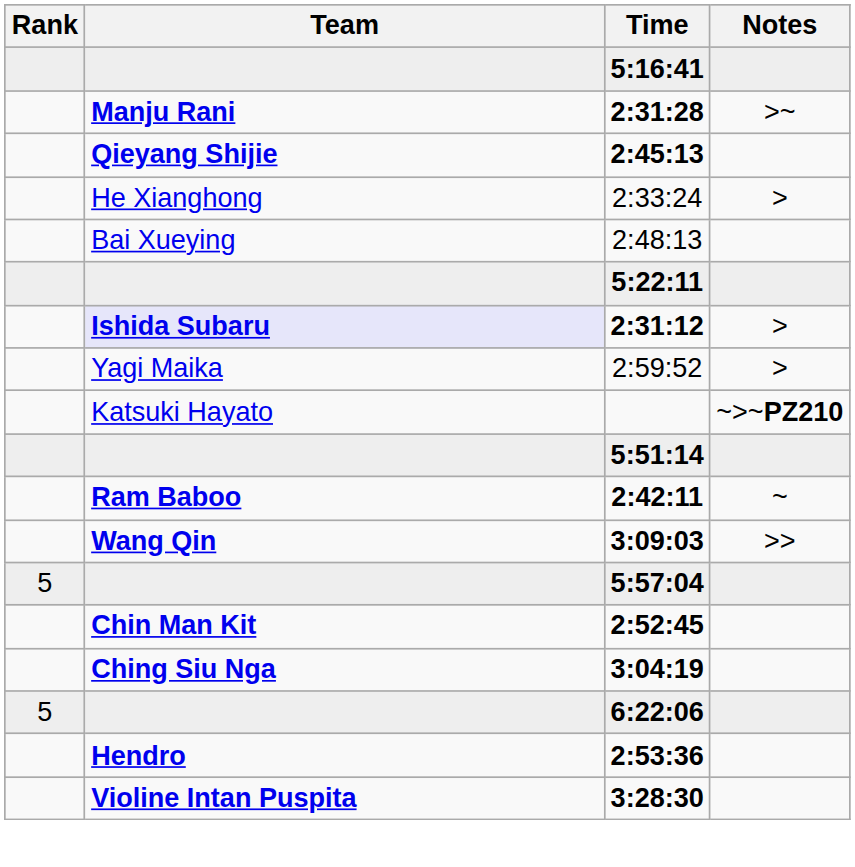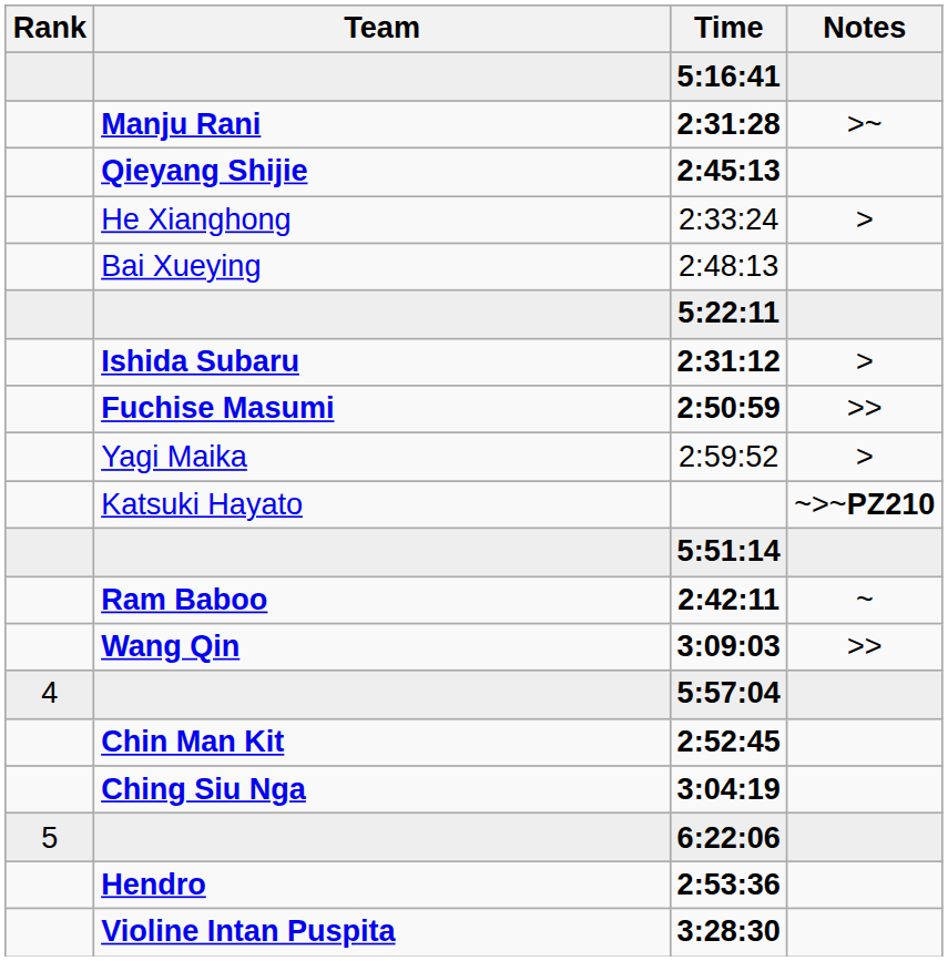2:31:12 | Team: lavender background -> no background
+ row: Fuchise Masumi | 2:50:59 | >>
5:57:04 | Rank: 5 -> 4
